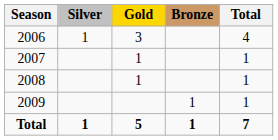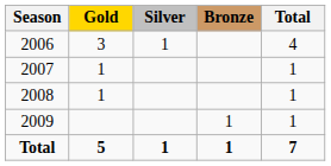columns swapped: Gold <-> Silver
